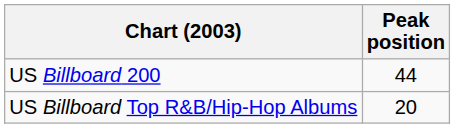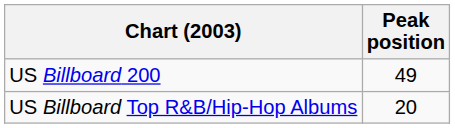US Billboard 200 | Peak position: 44 -> 49
